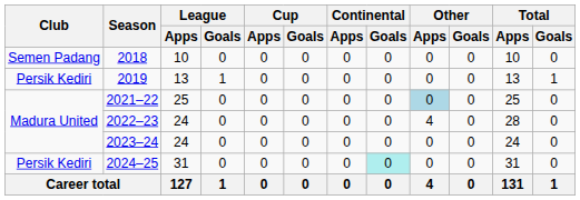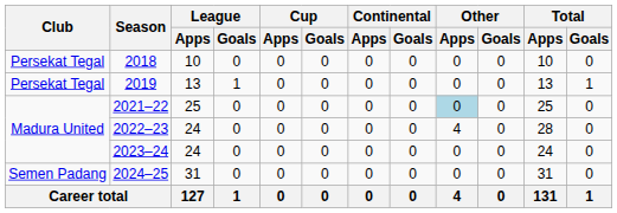2018 | Club: Semen Padang -> Persekat Tegal
2019 | Club: Persik Kediri -> Persekat Tegal
2024–25 | Club: Persik Kediri -> Semen Padang
2024–25 | Continental / Goals: paleturquoise background -> no background
